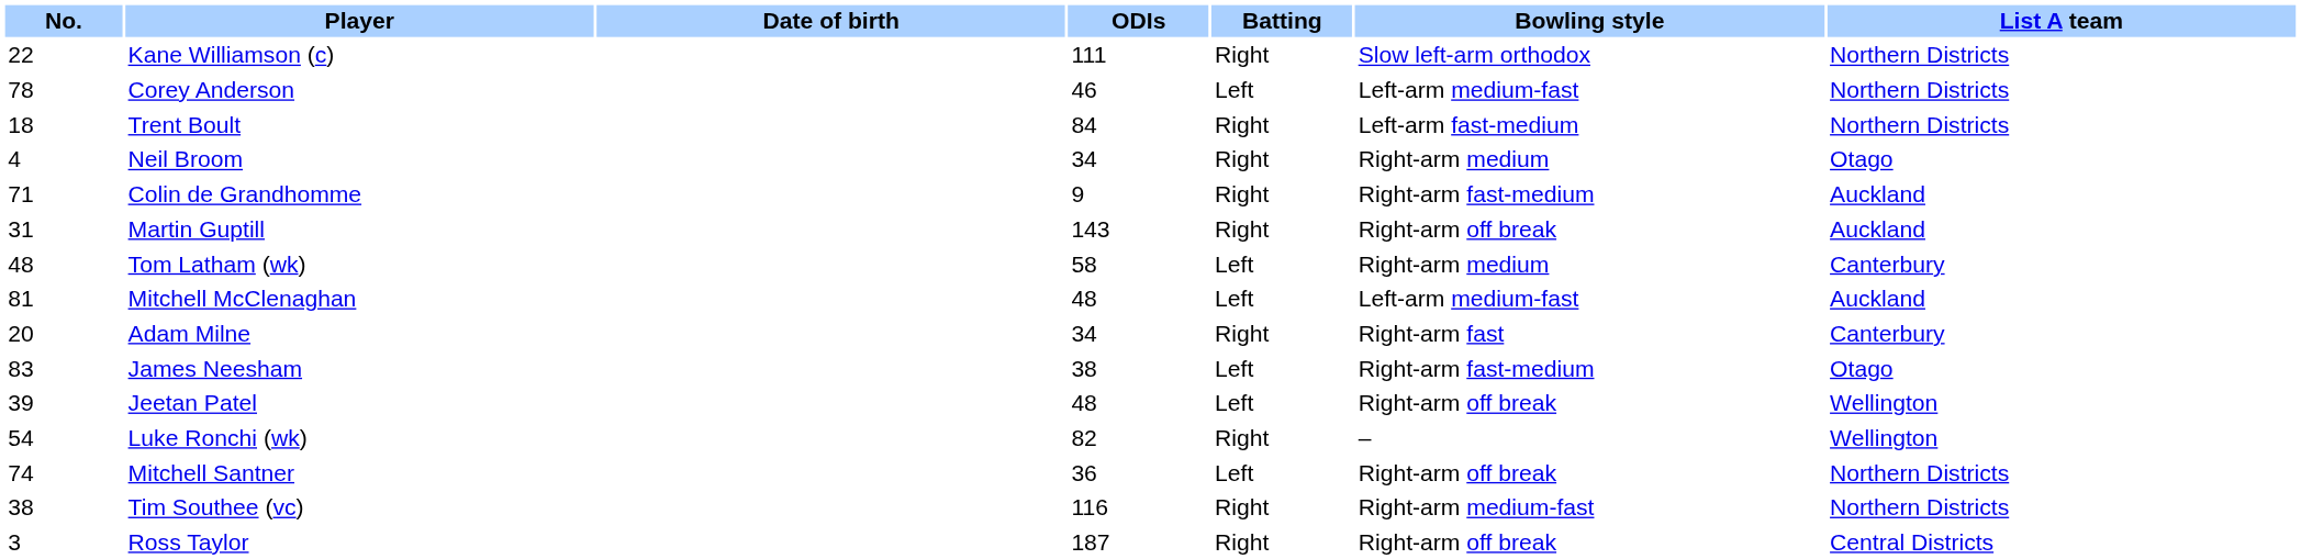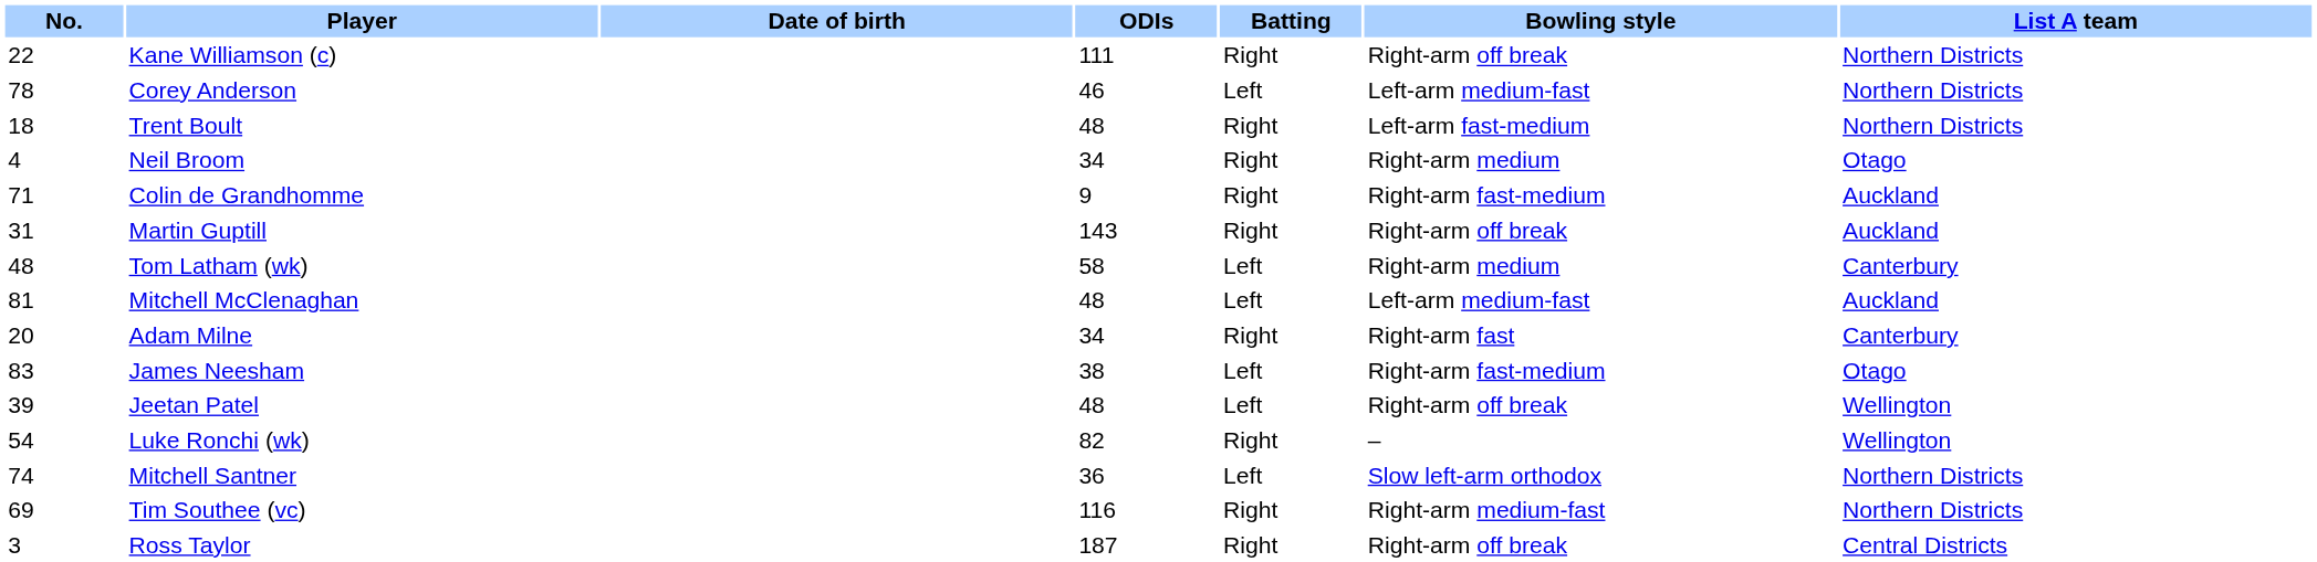Kane Williamson (c) | Bowling style: Slow left-arm orthodox -> Right-arm off break
Trent Boult | ODIs: 84 -> 48
Mitchell Santner | Bowling style: Right-arm off break -> Slow left-arm orthodox
Tim Southee (vc) | No.: 38 -> 69
